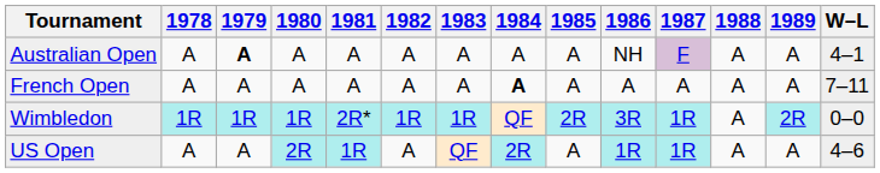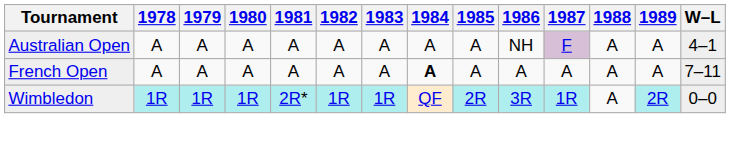Australian Open | 1979: bold -> normal
- row: US Open | A | A | 2R | 1R | A | QF | 2R | A | 1R | 1R | A | A | 4–6
